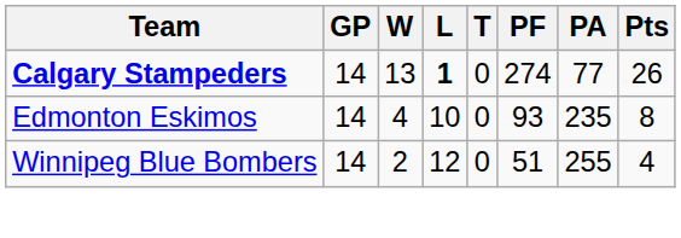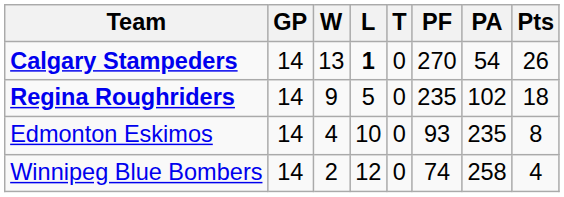Calgary Stampeders | PF: 274 -> 270
Calgary Stampeders | PA: 77 -> 54
+ row: Regina Roughriders | 14 | 9 | 5 | 0 | 235 | 102 | 18
Winnipeg Blue Bombers | PF: 51 -> 74
Winnipeg Blue Bombers | PA: 255 -> 258
